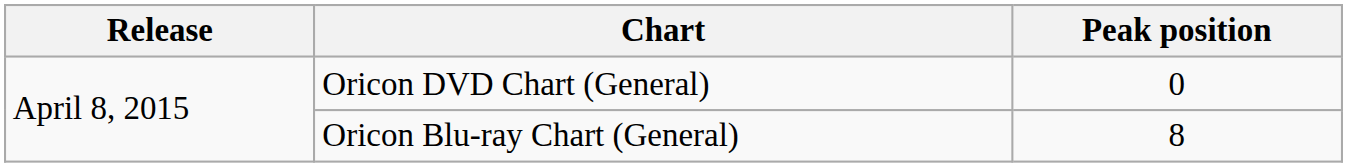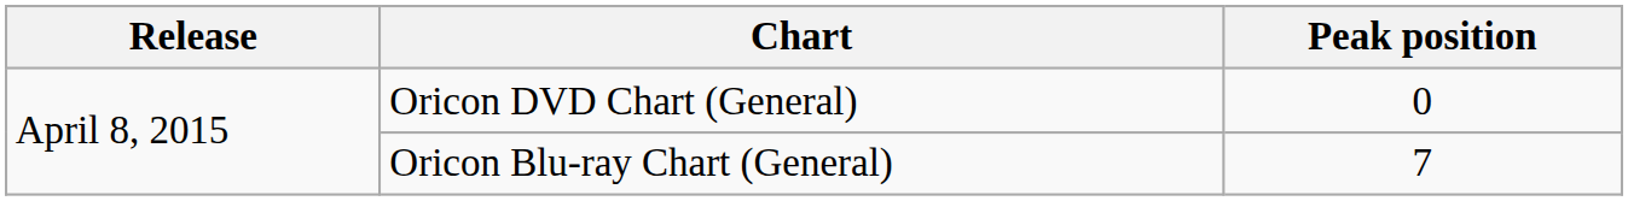Oricon Blu-ray Chart (General) | Peak position: 8 -> 7
